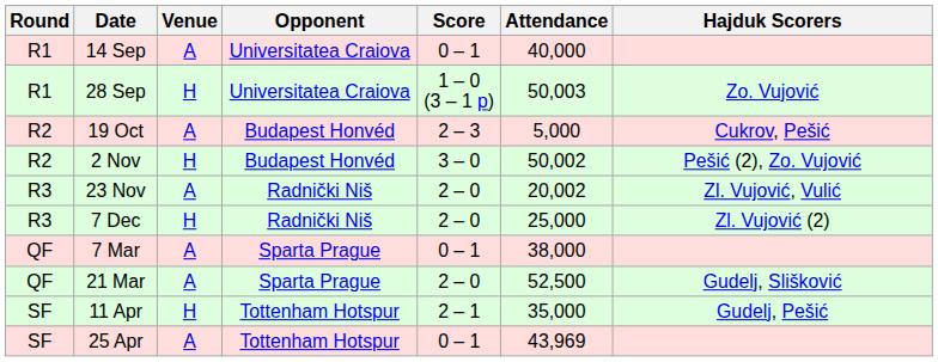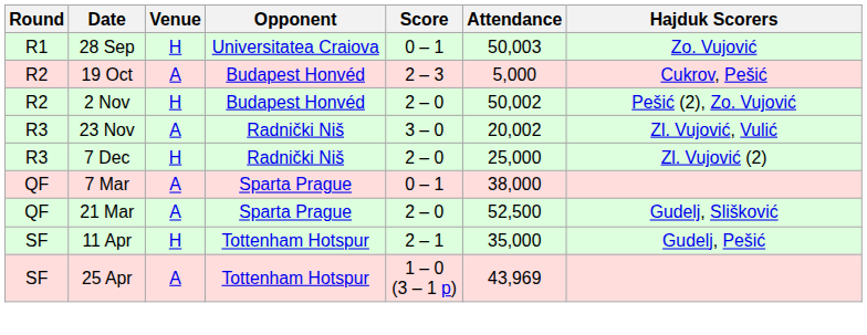- row: R1 | 14 Sep | A | Universitatea Craiova | 0 – 1 | 40,000
28 Sep | Score: 1 – 0 (3 – 1 p) -> 0 – 1
2 Nov | Score: 3 – 0 -> 2 – 0
23 Nov | Score: 2 – 0 -> 3 – 0
25 Apr | Score: 0 – 1 -> 1 – 0 (3 – 1 p)
